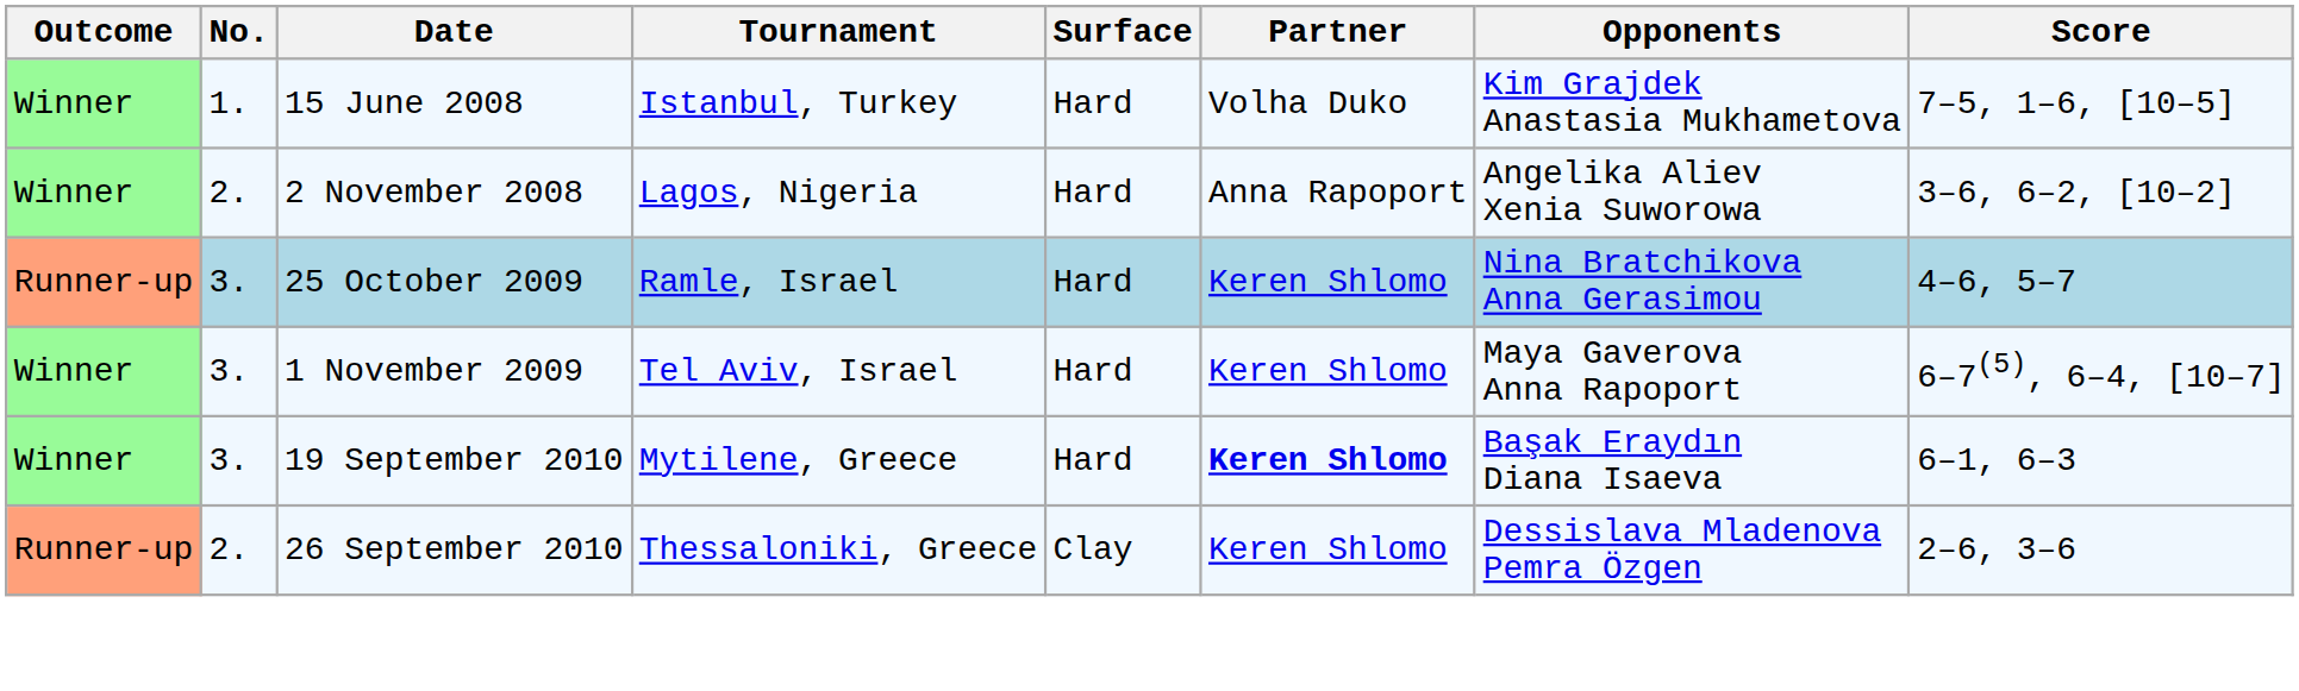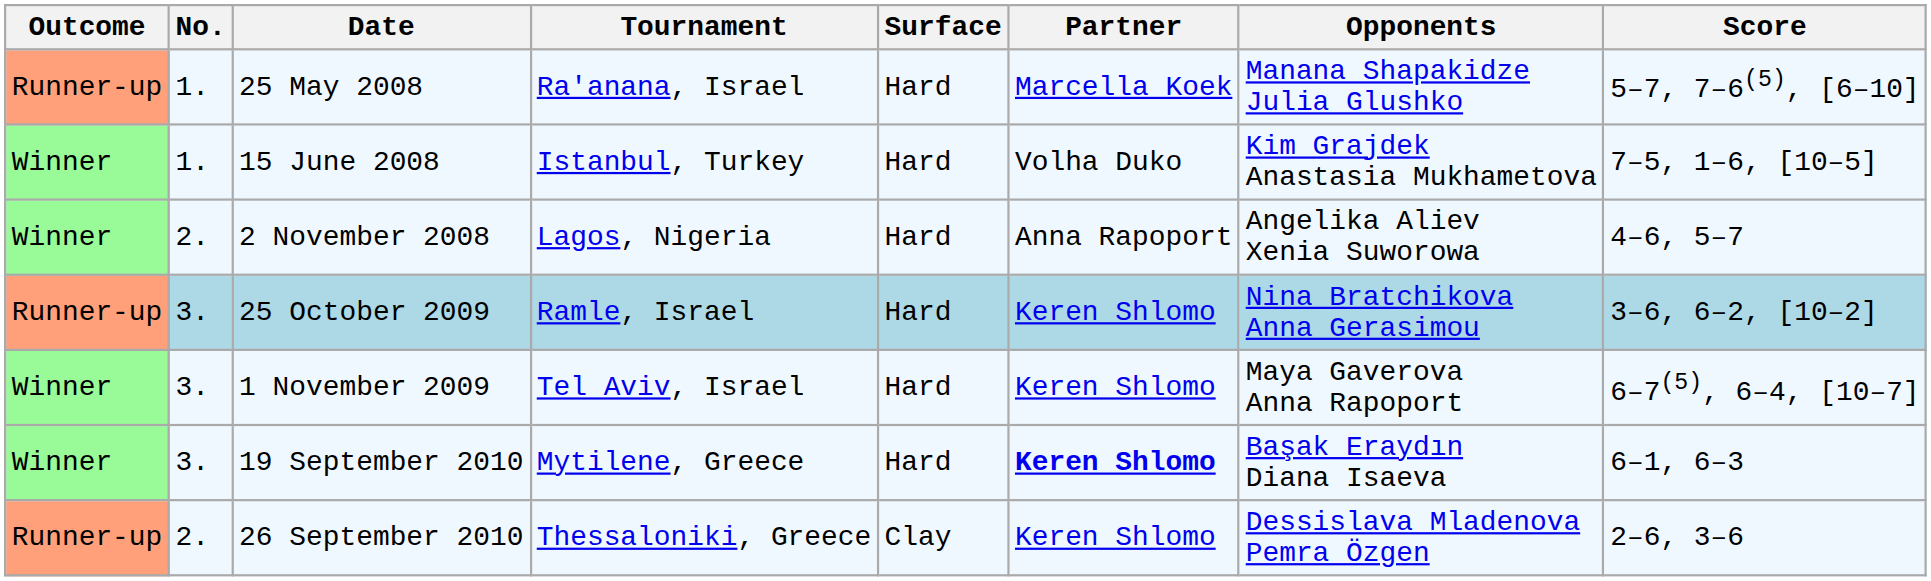+ row: Runner-up | 1. | 25 May 2008 | Ra'anana, Israel | Hard | Marcella Koek | Manana Shapakidze Julia Glushko | 5–7, 7–6(5), [6–10]
2 November 2008 | Score: 3–6, 6–2, [10–2] -> 4–6, 5–7
25 October 2009 | Score: 4–6, 5–7 -> 3–6, 6–2, [10–2]
